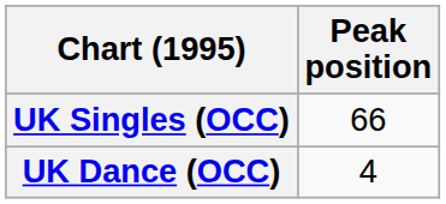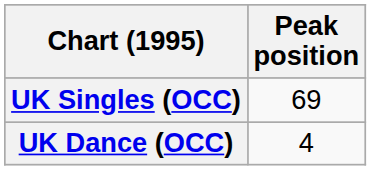UK Singles (OCC) | Peak position: 66 -> 69
